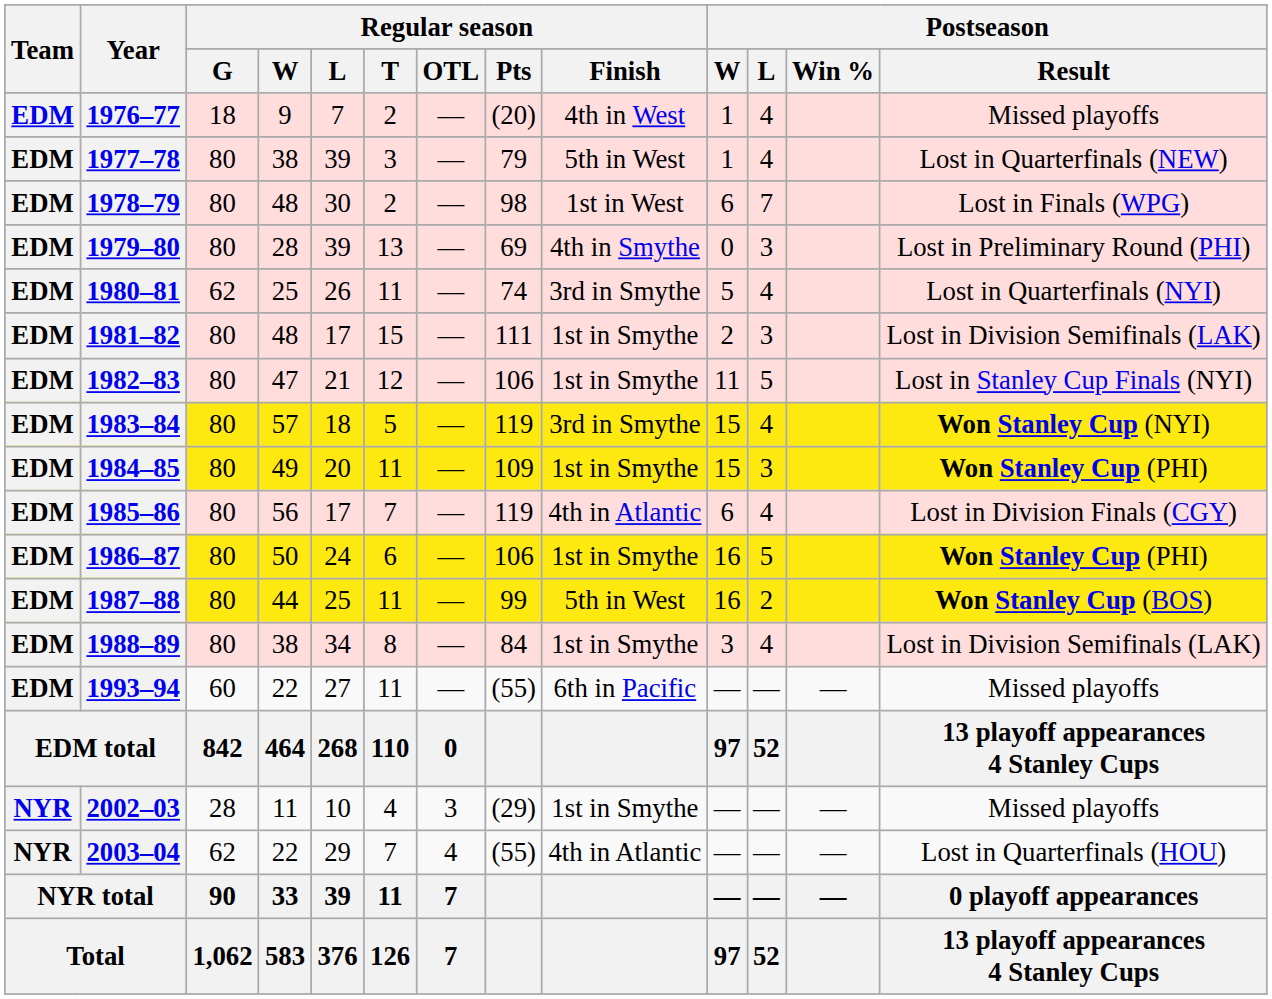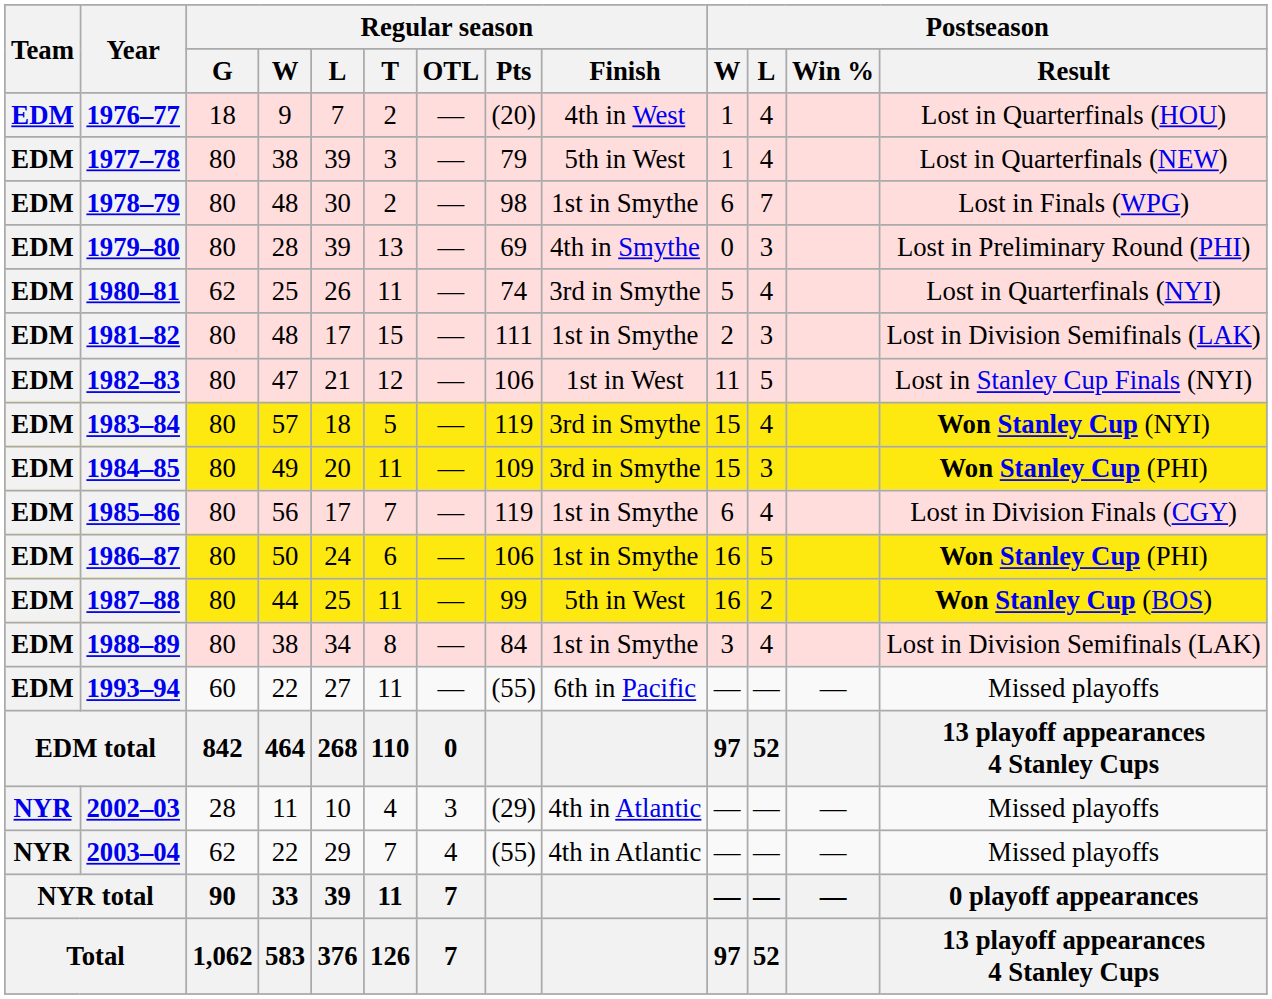1976–77 | Postseason / Result: Missed playoffs -> Lost in Quarterfinals (HOU)
1978–79 | Regular season / Finish: 1st in West -> 1st in Smythe
1982–83 | Regular season / Finish: 1st in Smythe -> 1st in West
1984–85 | Regular season / Finish: 1st in Smythe -> 3rd in Smythe
1985–86 | Regular season / Finish: 4th in Atlantic -> 1st in Smythe
2002–03 | Regular season / Finish: 1st in Smythe -> 4th in Atlantic
2003–04 | Postseason / Result: Lost in Quarterfinals (HOU) -> Missed playoffs
